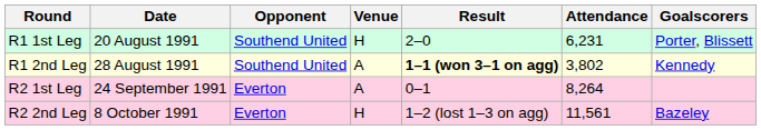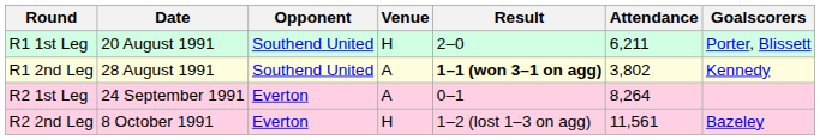R1 1st Leg | Attendance: 6,231 -> 6,211
